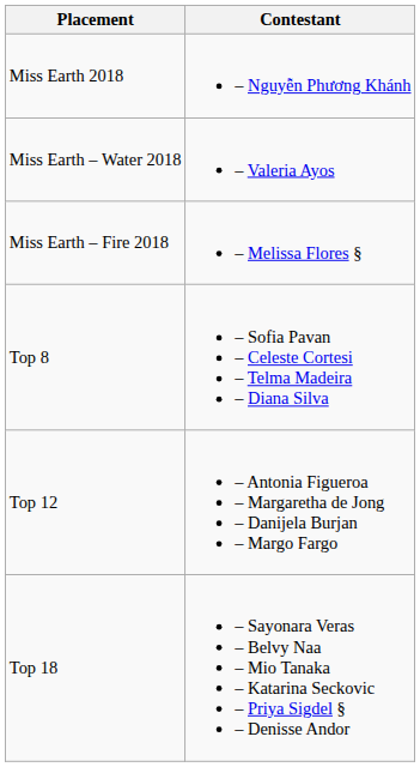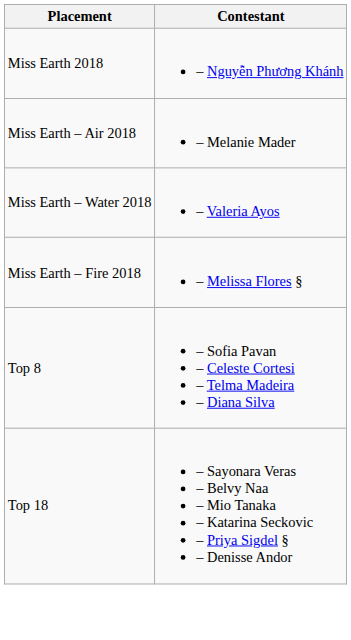+ row: Miss Earth – Air 2018 | – Melanie Mader
- row: Top 12 | – Antonia Figueroa – Margaretha de Jong – Danijela Burjan – Margo Fargo
